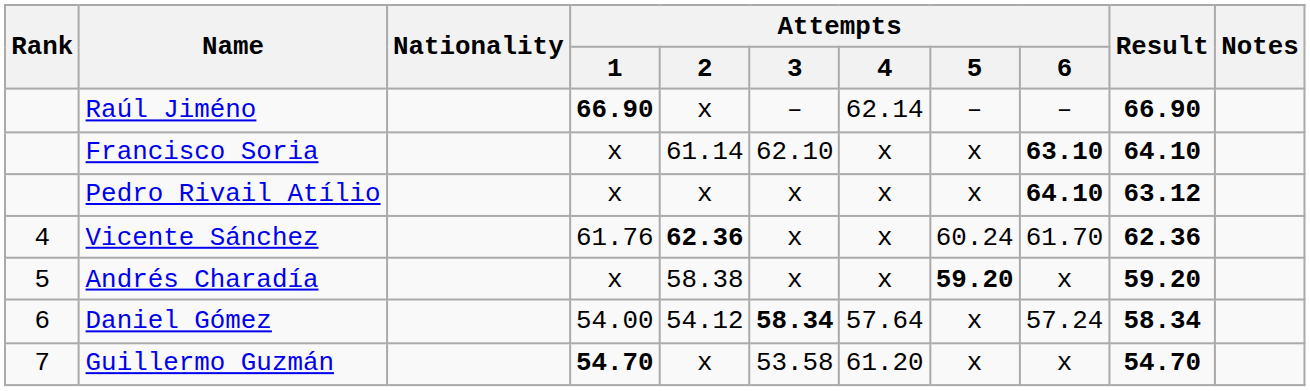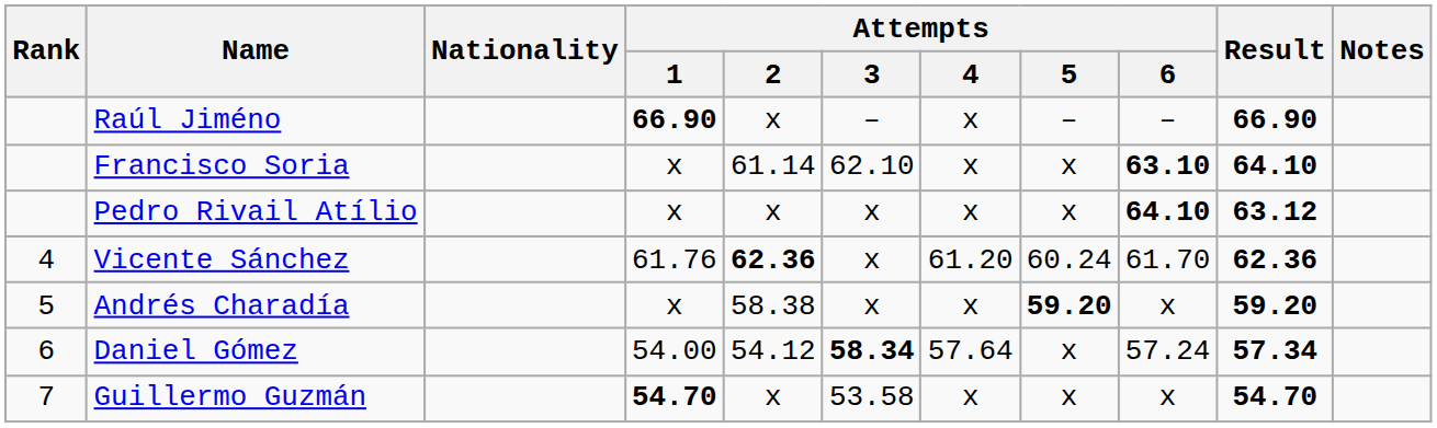Raúl Jiméno | Attempts / 4: 62.14 -> x
Vicente Sánchez | Attempts / 4: x -> 61.20
Daniel Gómez | Result: 58.34 -> 57.34
Guillermo Guzmán | Attempts / 4: 61.20 -> x
